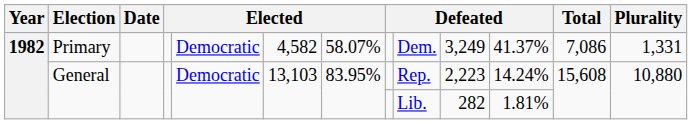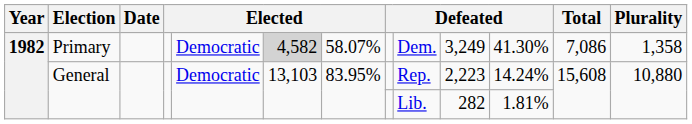Primary | column 6: no background -> lightgrey background
Primary | column 11: 41.37% -> 41.30%
Primary | Plurality: 1,331 -> 1,358
